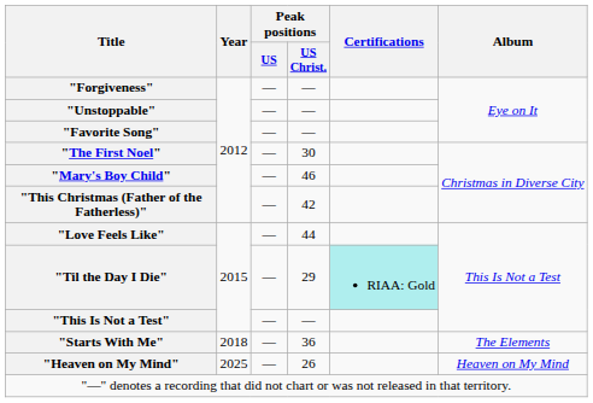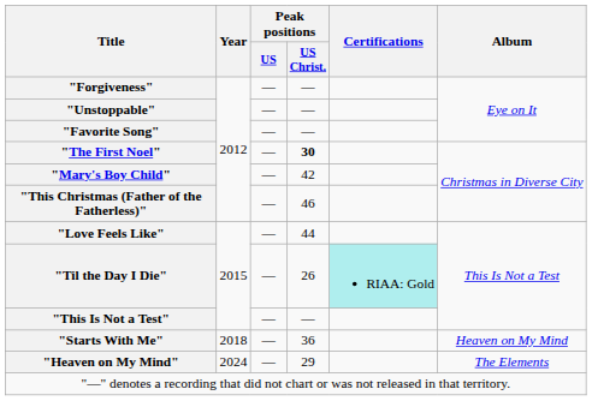"The First Noel" | Peak positions / US Christ.: normal -> bold
"Mary's Boy Child" | Peak positions / US Christ.: 46 -> 42
"This Christmas (Father of the Fatherless)" | Peak positions / US Christ.: 42 -> 46
"Til the Day I Die" | Peak positions / US Christ.: 29 -> 26
"Starts With Me" | Album: The Elements -> Heaven on My Mind
"Heaven on My Mind" | Year: 2025 -> 2024
"Heaven on My Mind" | Peak positions / US Christ.: 26 -> 29
"Heaven on My Mind" | Album: Heaven on My Mind -> The Elements
